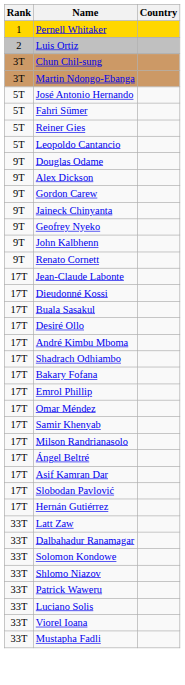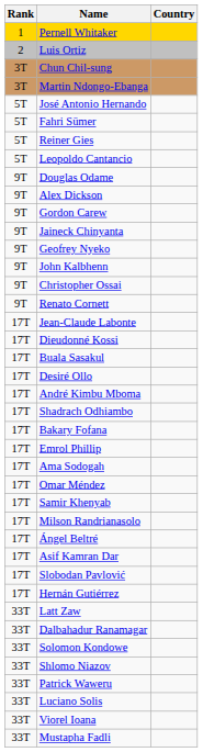+ row: 9T | Christopher Ossai
+ row: 17T | Ama Sodogah
